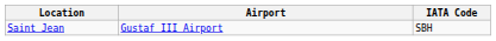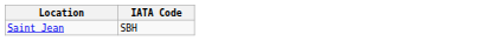- column: Airport | Gustaf III Airport
